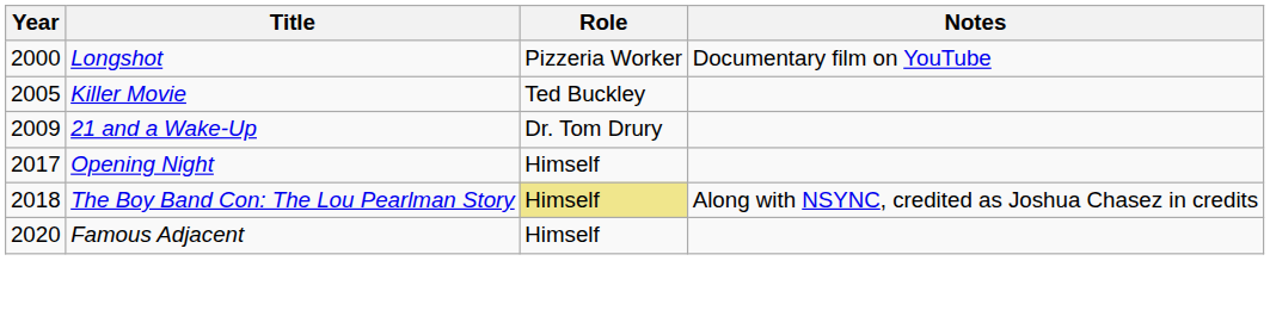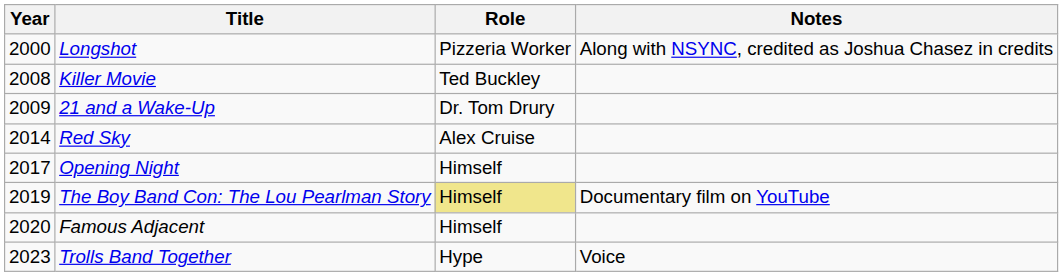Longshot | Notes: Documentary film on YouTube -> Along with NSYNC, credited as Joshua Chasez in credits
Killer Movie | Year: 2005 -> 2008
+ row: 2014 | Red Sky | Alex Cruise
The Boy Band Con: The Lou Pearlman Story | Year: 2018 -> 2019
The Boy Band Con: The Lou Pearlman Story | Notes: Along with NSYNC, credited as Joshua Chasez in credits -> Documentary film on YouTube
+ row: 2023 | Trolls Band Together | Hype | Voice
